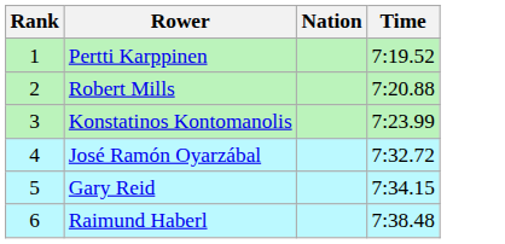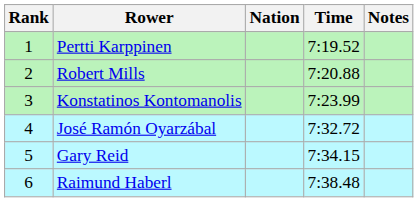+ column: Notes
